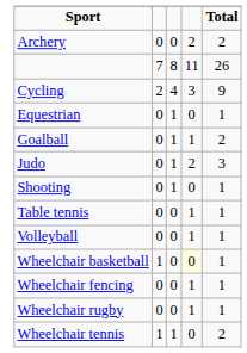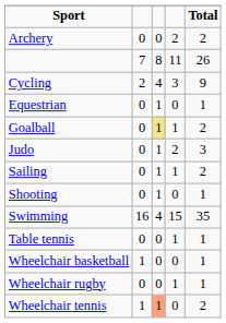Goalball | column 3: no background -> khaki background
+ row: Sailing | 0 | 1 | 1 | 2
+ row: Swimming | 16 | 4 | 15 | 35
- row: Volleyball | 0 | 0 | 1 | 1
Wheelchair basketball | column 4: lightyellow background -> no background
- row: Wheelchair fencing | 0 | 0 | 1 | 1
Wheelchair tennis | column 3: no background -> lightsalmon background
